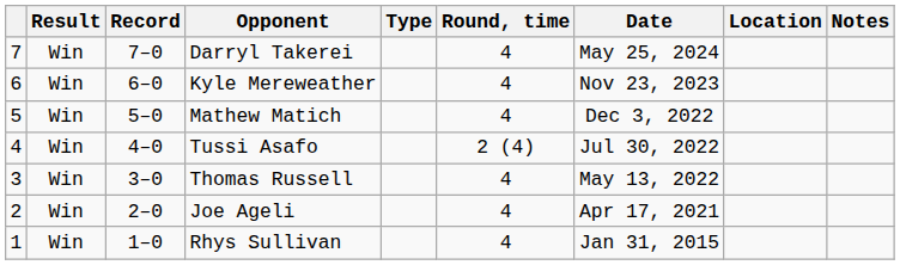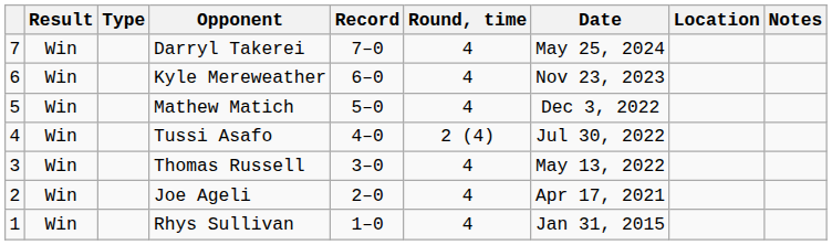columns swapped: Record <-> Type
